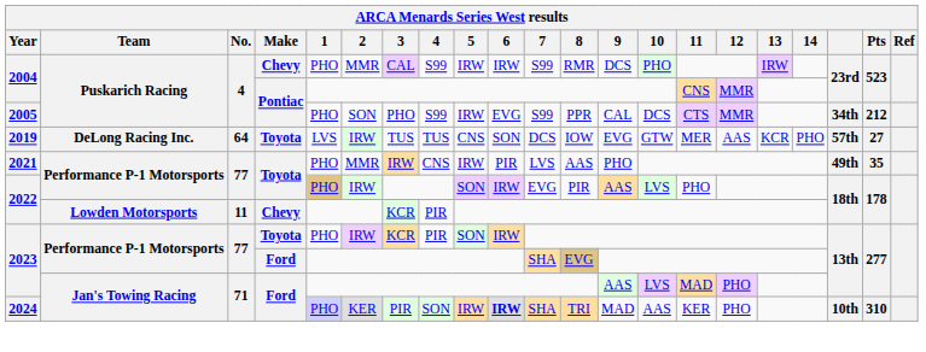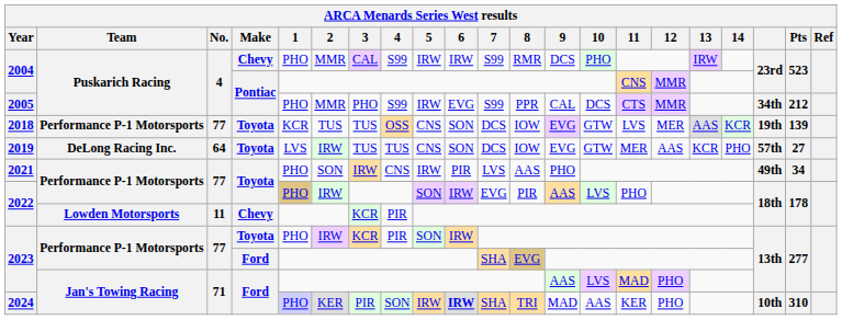2005 | 2: SON -> MMR
+ row: 2018 | Performance P-1 Motorsports | 77 | Toyota | KCR | TUS | TUS | OSS | CNS | SON | DCS | IOW | EVG | GTW | LVS | MER | AAS | KCR | 19th | 139
2021 | 2: MMR -> SON
2021 | Pts: 35 -> 34
